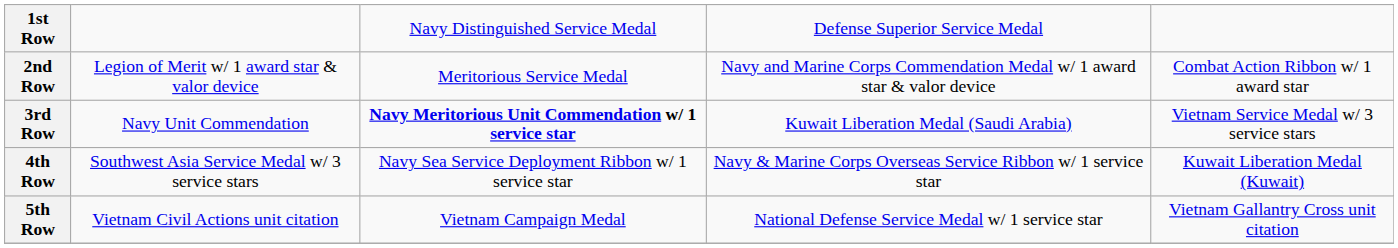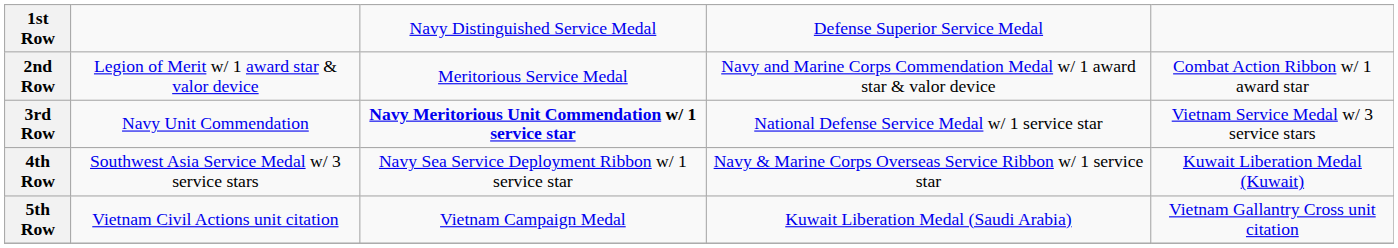3rd Row | column 4: Kuwait Liberation Medal (Saudi Arabia) -> National Defense Service Medal w/ 1 service star
5th Row | column 4: National Defense Service Medal w/ 1 service star -> Kuwait Liberation Medal (Saudi Arabia)
